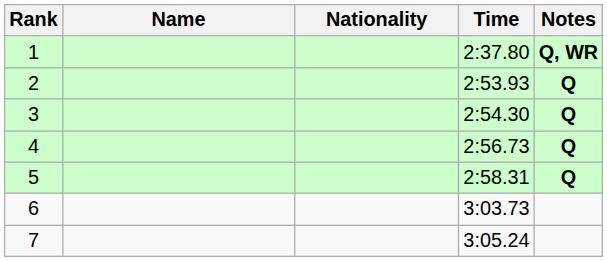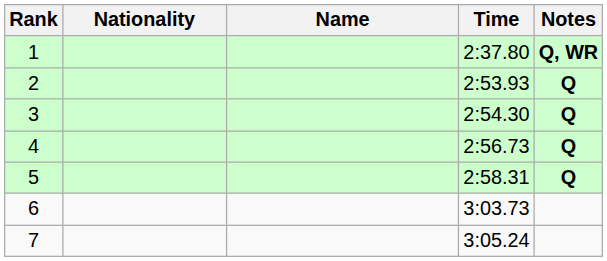columns swapped: Name <-> Nationality
